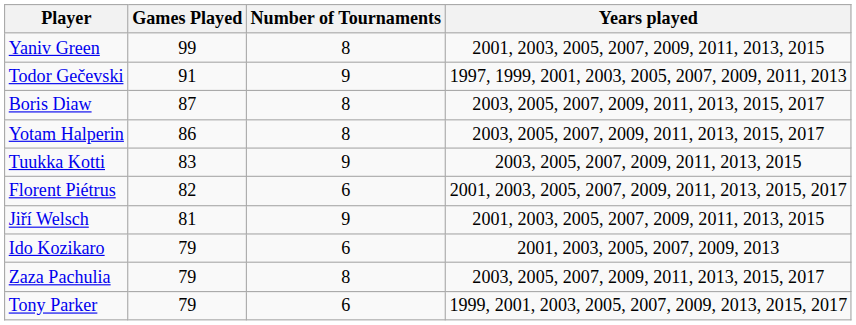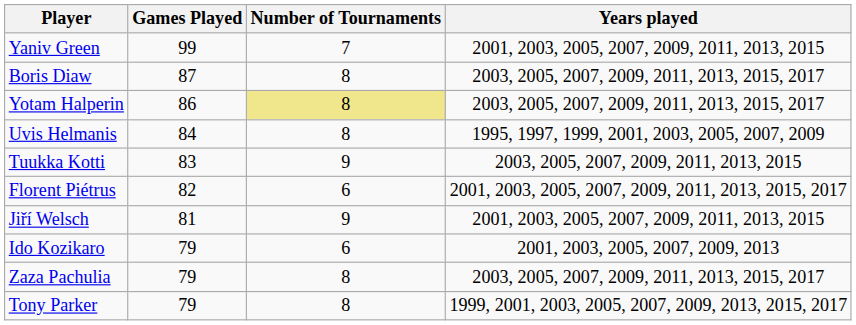Yaniv Green | Number of Tournaments: 8 -> 7
- row: Todor Gečevski | 91 | 9 | 1997, 1999, 2001, 2003, 2005, 2007, 2009, 2011, 2013
Yotam Halperin | Number of Tournaments: no background -> khaki background
+ row: Uvis Helmanis | 84 | 8 | 1995, 1997, 1999, 2001, 2003, 2005, 2007, 2009
Tony Parker | Number of Tournaments: 6 -> 8
